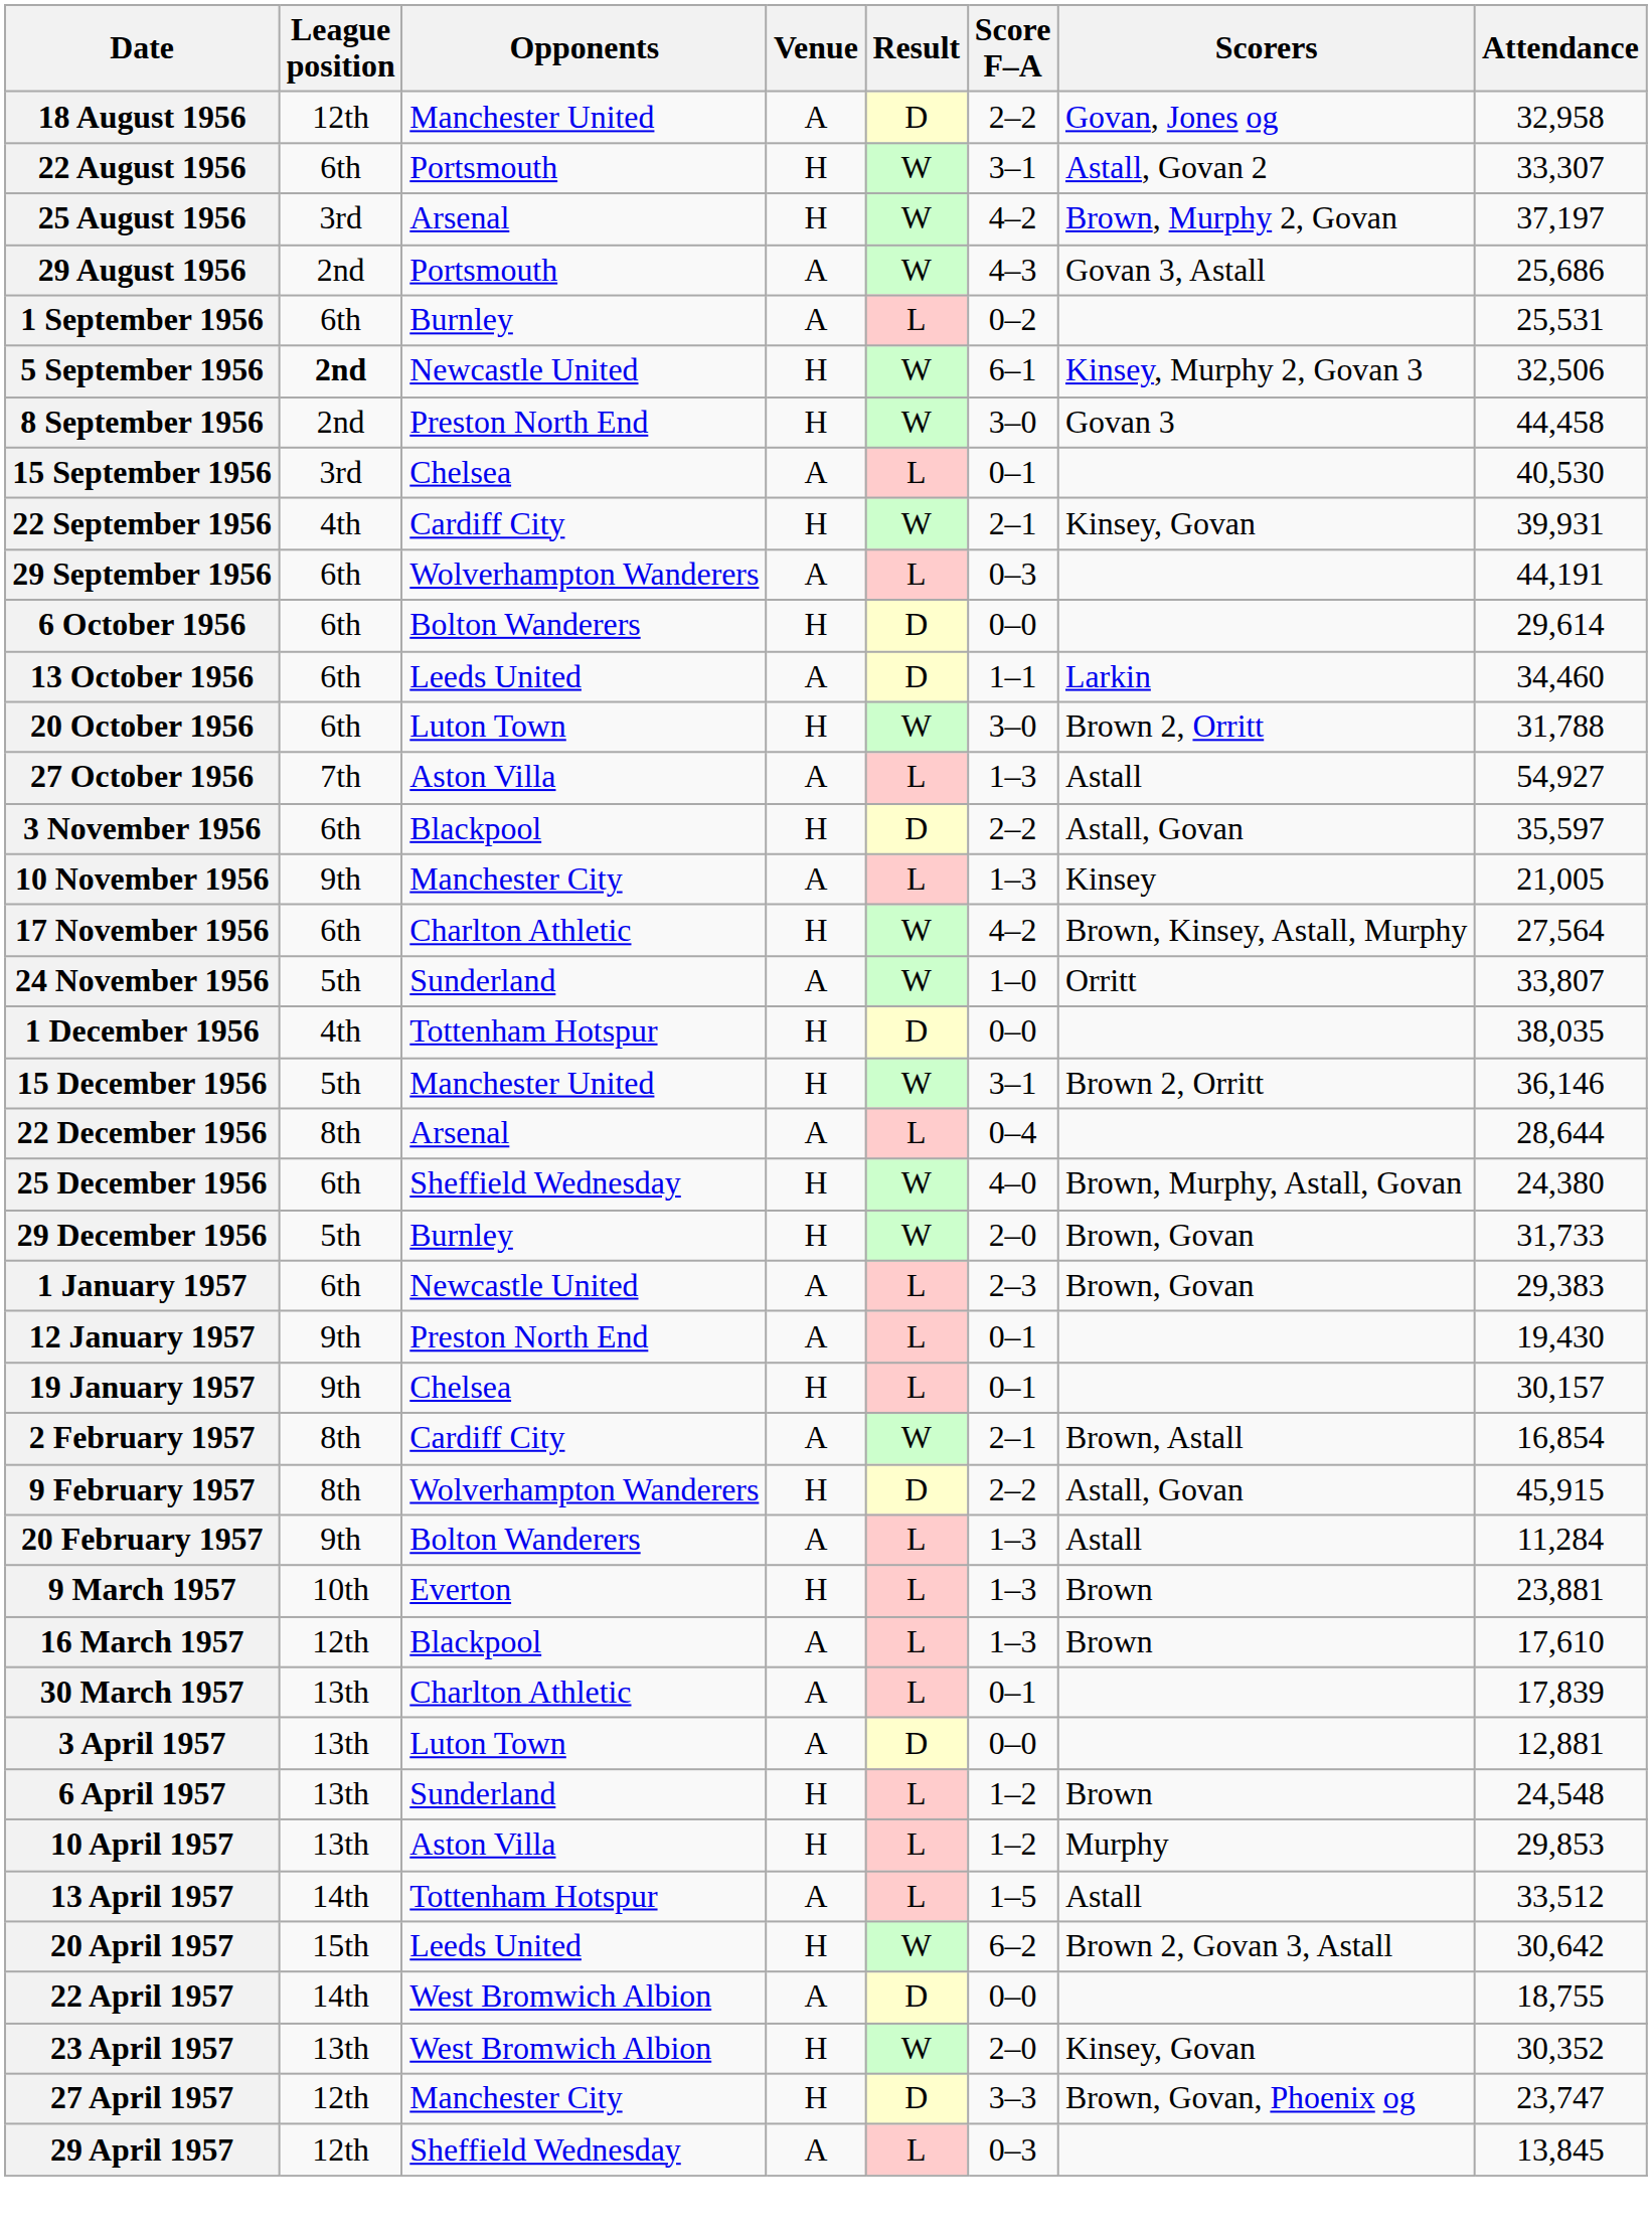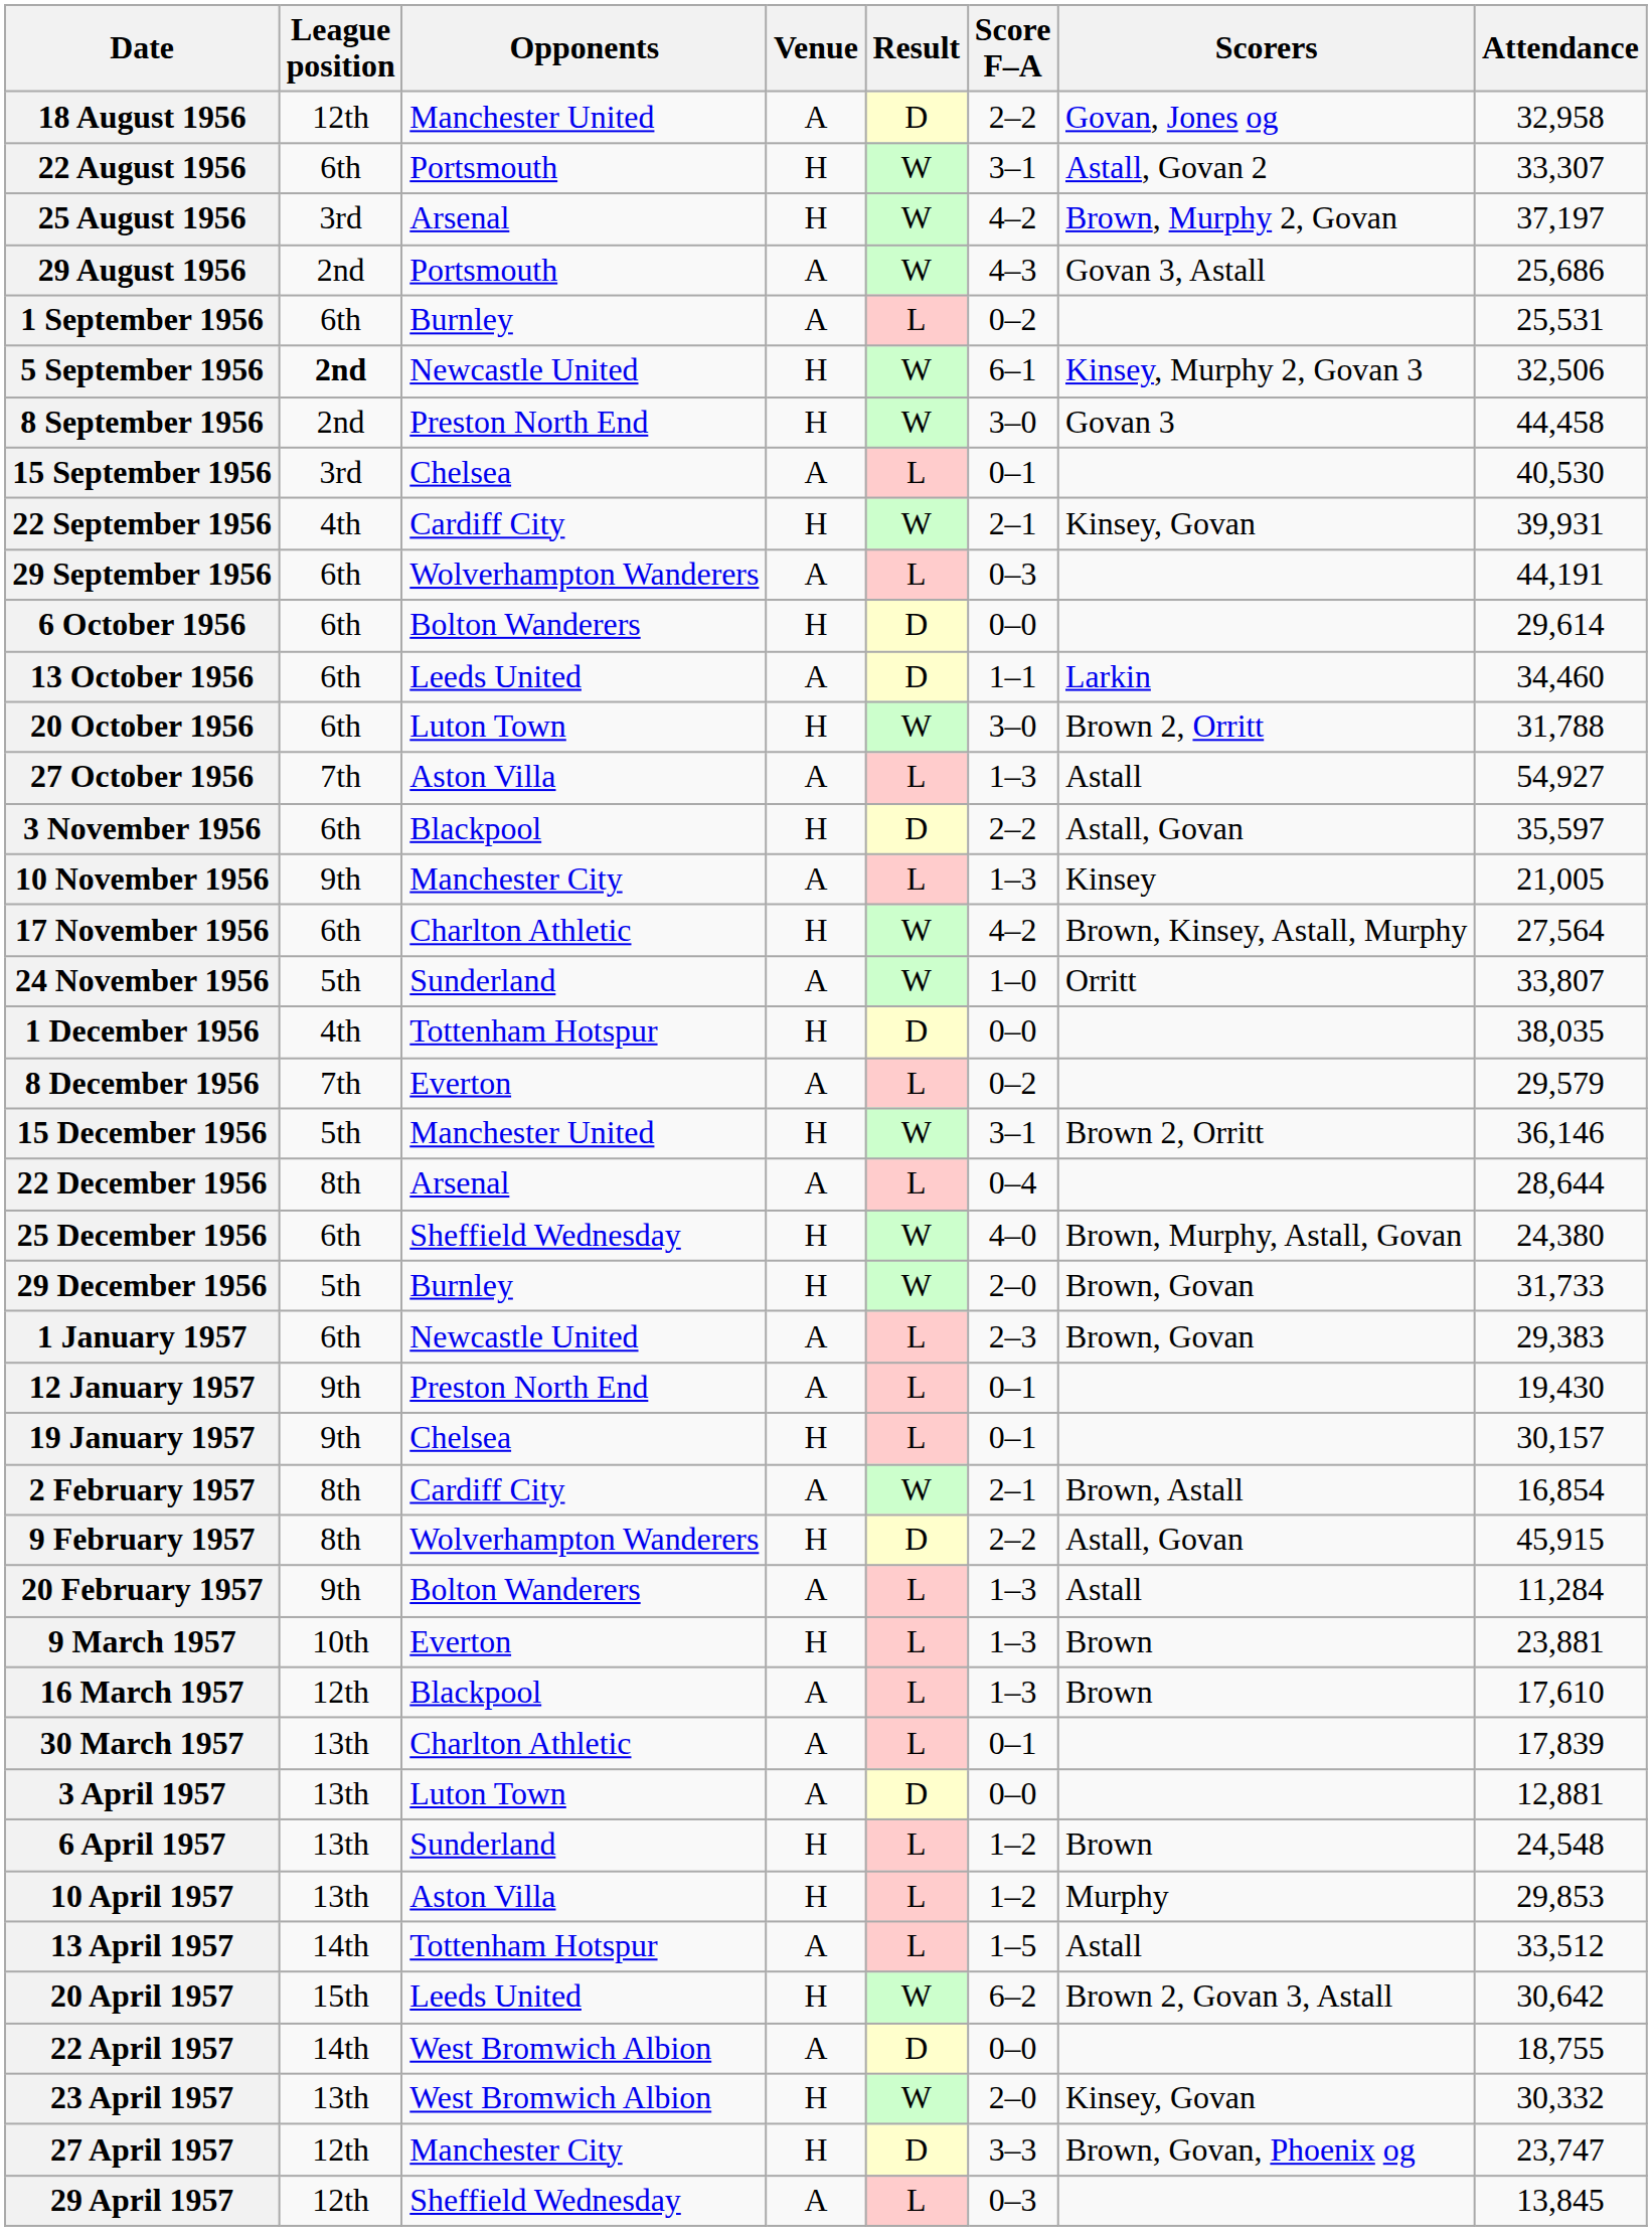+ row: 8 December 1956 | 7th | Everton | A | L | 0–2 | 29,579
23 April 1957 | Attendance: 30,352 -> 30,332
